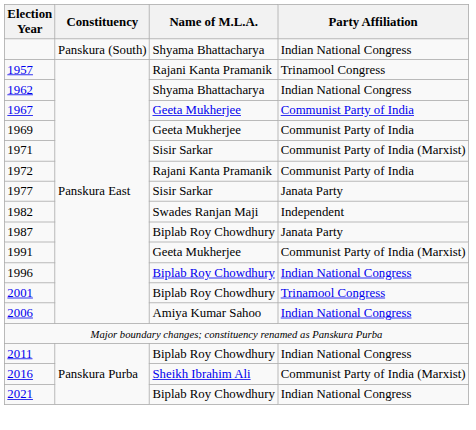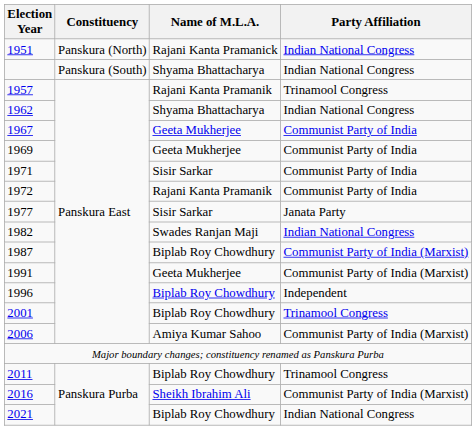+ row: 1951 | Panskura (North) | Rajani Kanta Pramanick | Indian National Congress
1971 | Party Affiliation: Communist Party of India (Marxist) -> Communist Party of India
1982 | Party Affiliation: Independent -> Indian National Congress
1987 | Party Affiliation: Janata Party -> Communist Party of India (Marxist)
1996 | Party Affiliation: Indian National Congress -> Independent
2006 | Party Affiliation: Indian National Congress -> Communist Party of India (Marxist)
2011 | Party Affiliation: Indian National Congress -> Trinamool Congress
